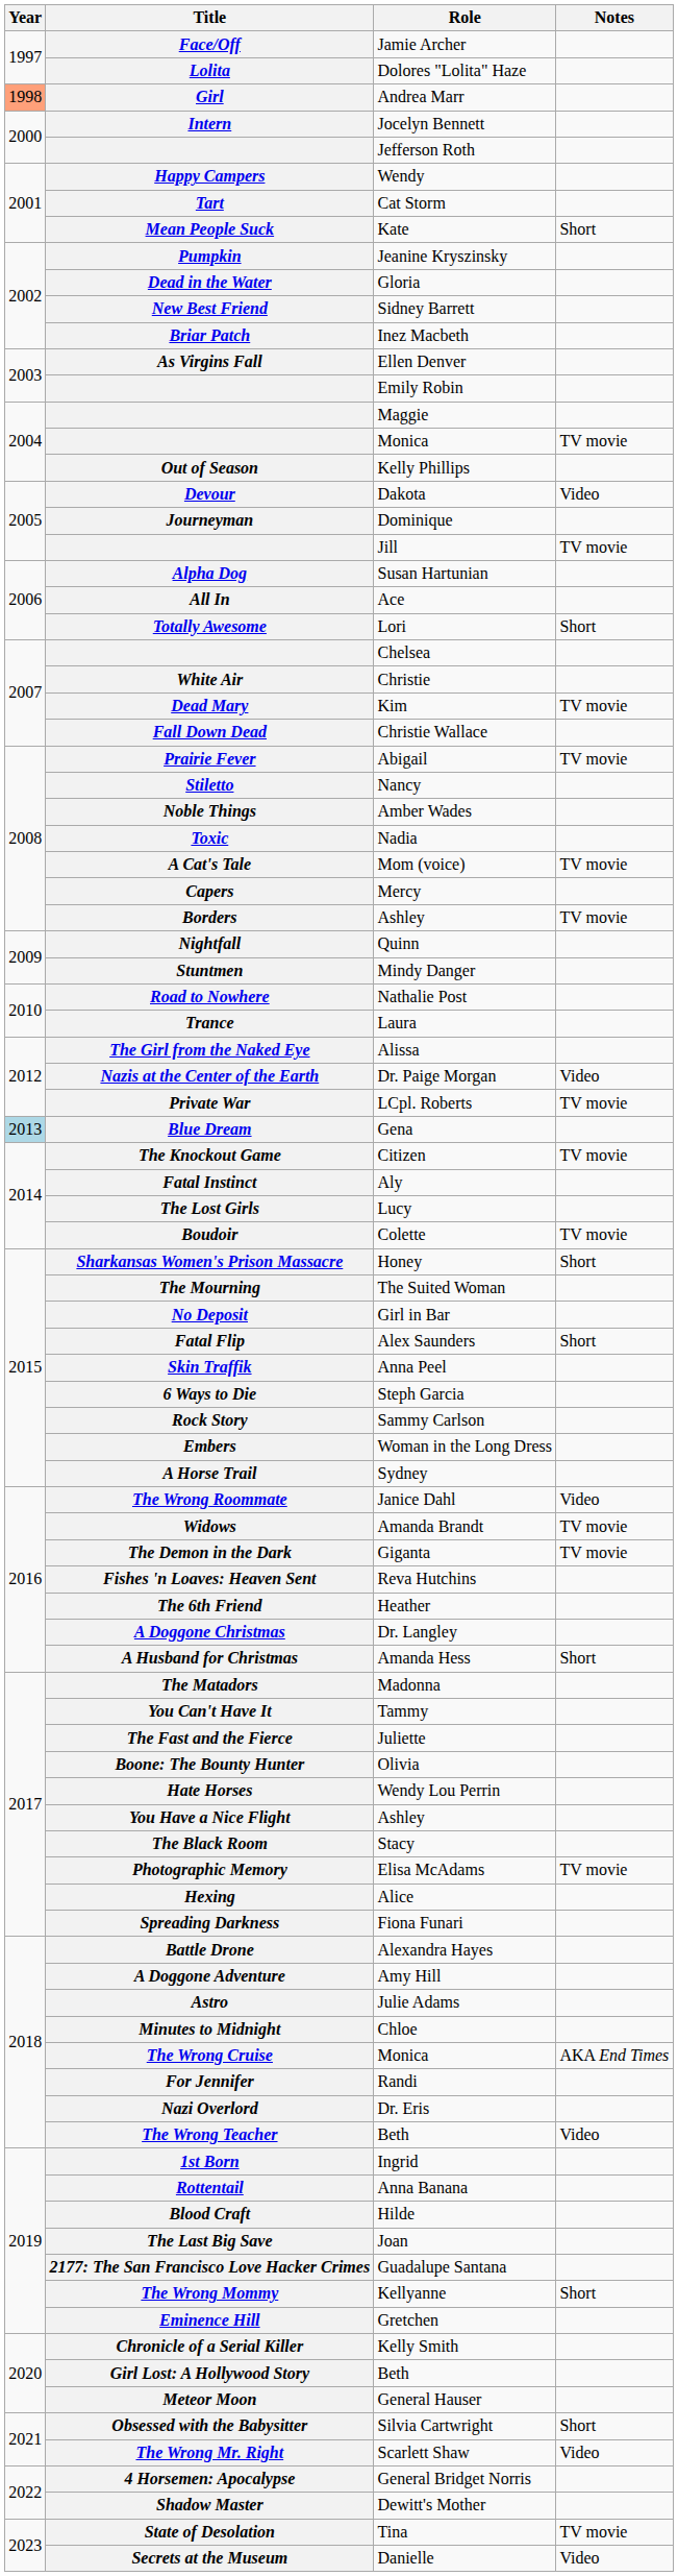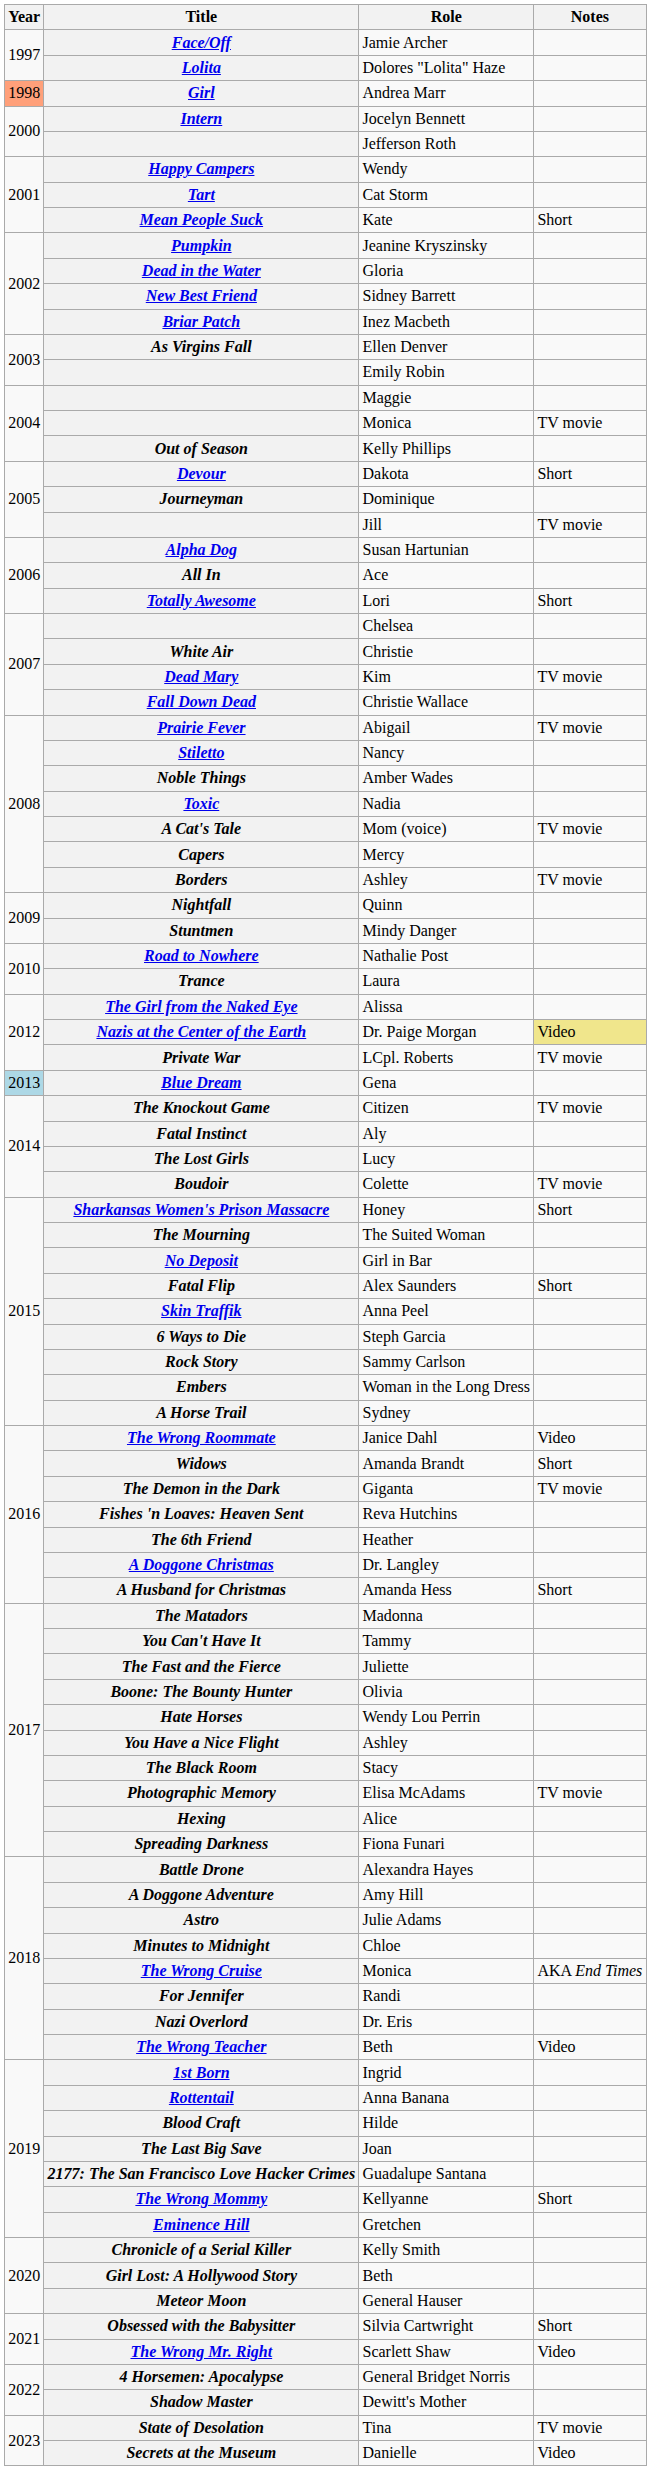Dakota | Notes: Video -> Short
Dr. Paige Morgan | Notes: no background -> khaki background
Amanda Brandt | Notes: TV movie -> Short
